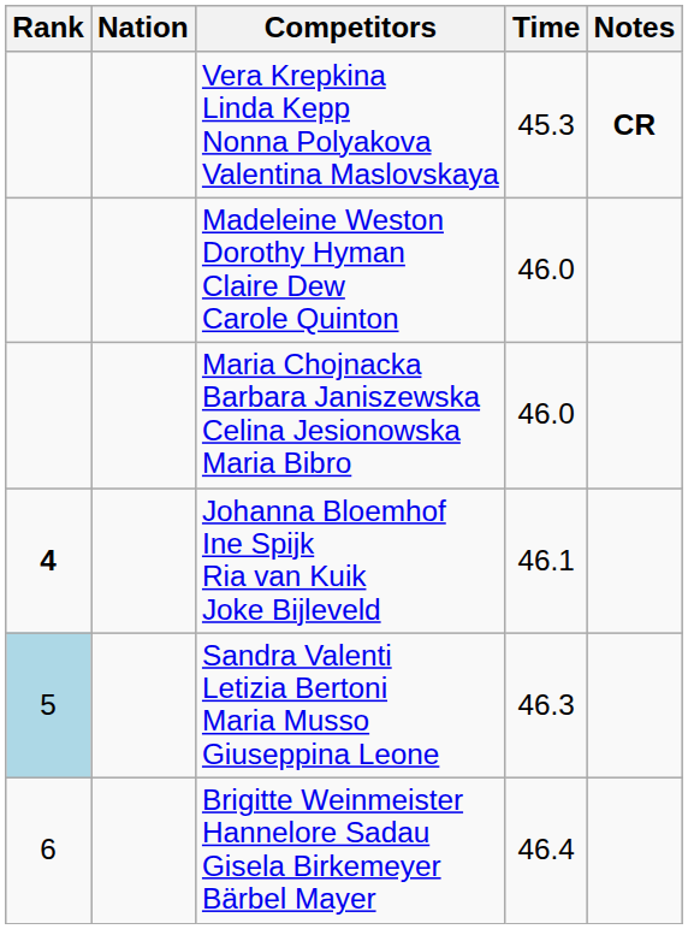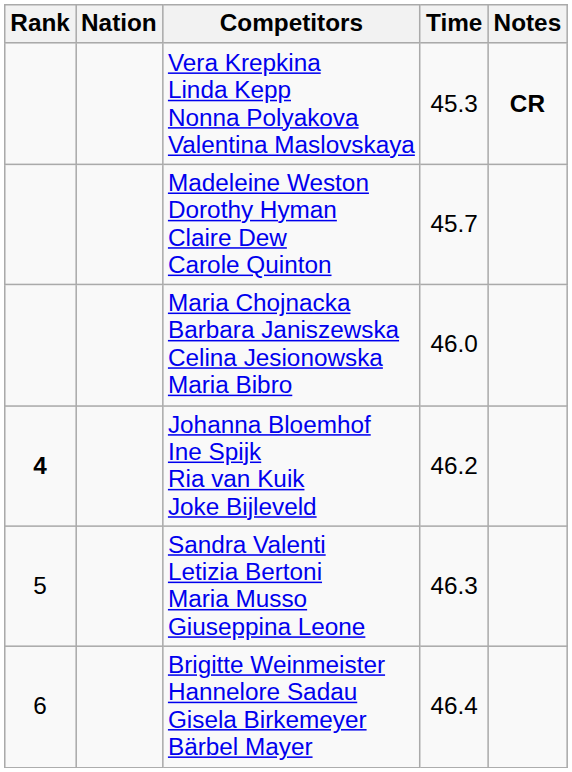Madeleine Weston Dorothy Hyman Claire Dew Carole Quinton | Time: 46.0 -> 45.7
Johanna Bloemhof Ine Spijk Ria van Kuik Joke Bijleveld | Time: 46.1 -> 46.2
Sandra Valenti Letizia Bertoni Maria Musso Giuseppina Leone | Rank: lightblue background -> no background
